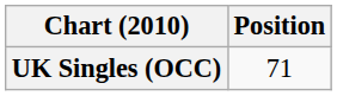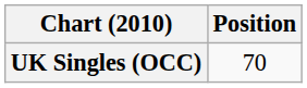UK Singles (OCC) | Position: 71 -> 70
